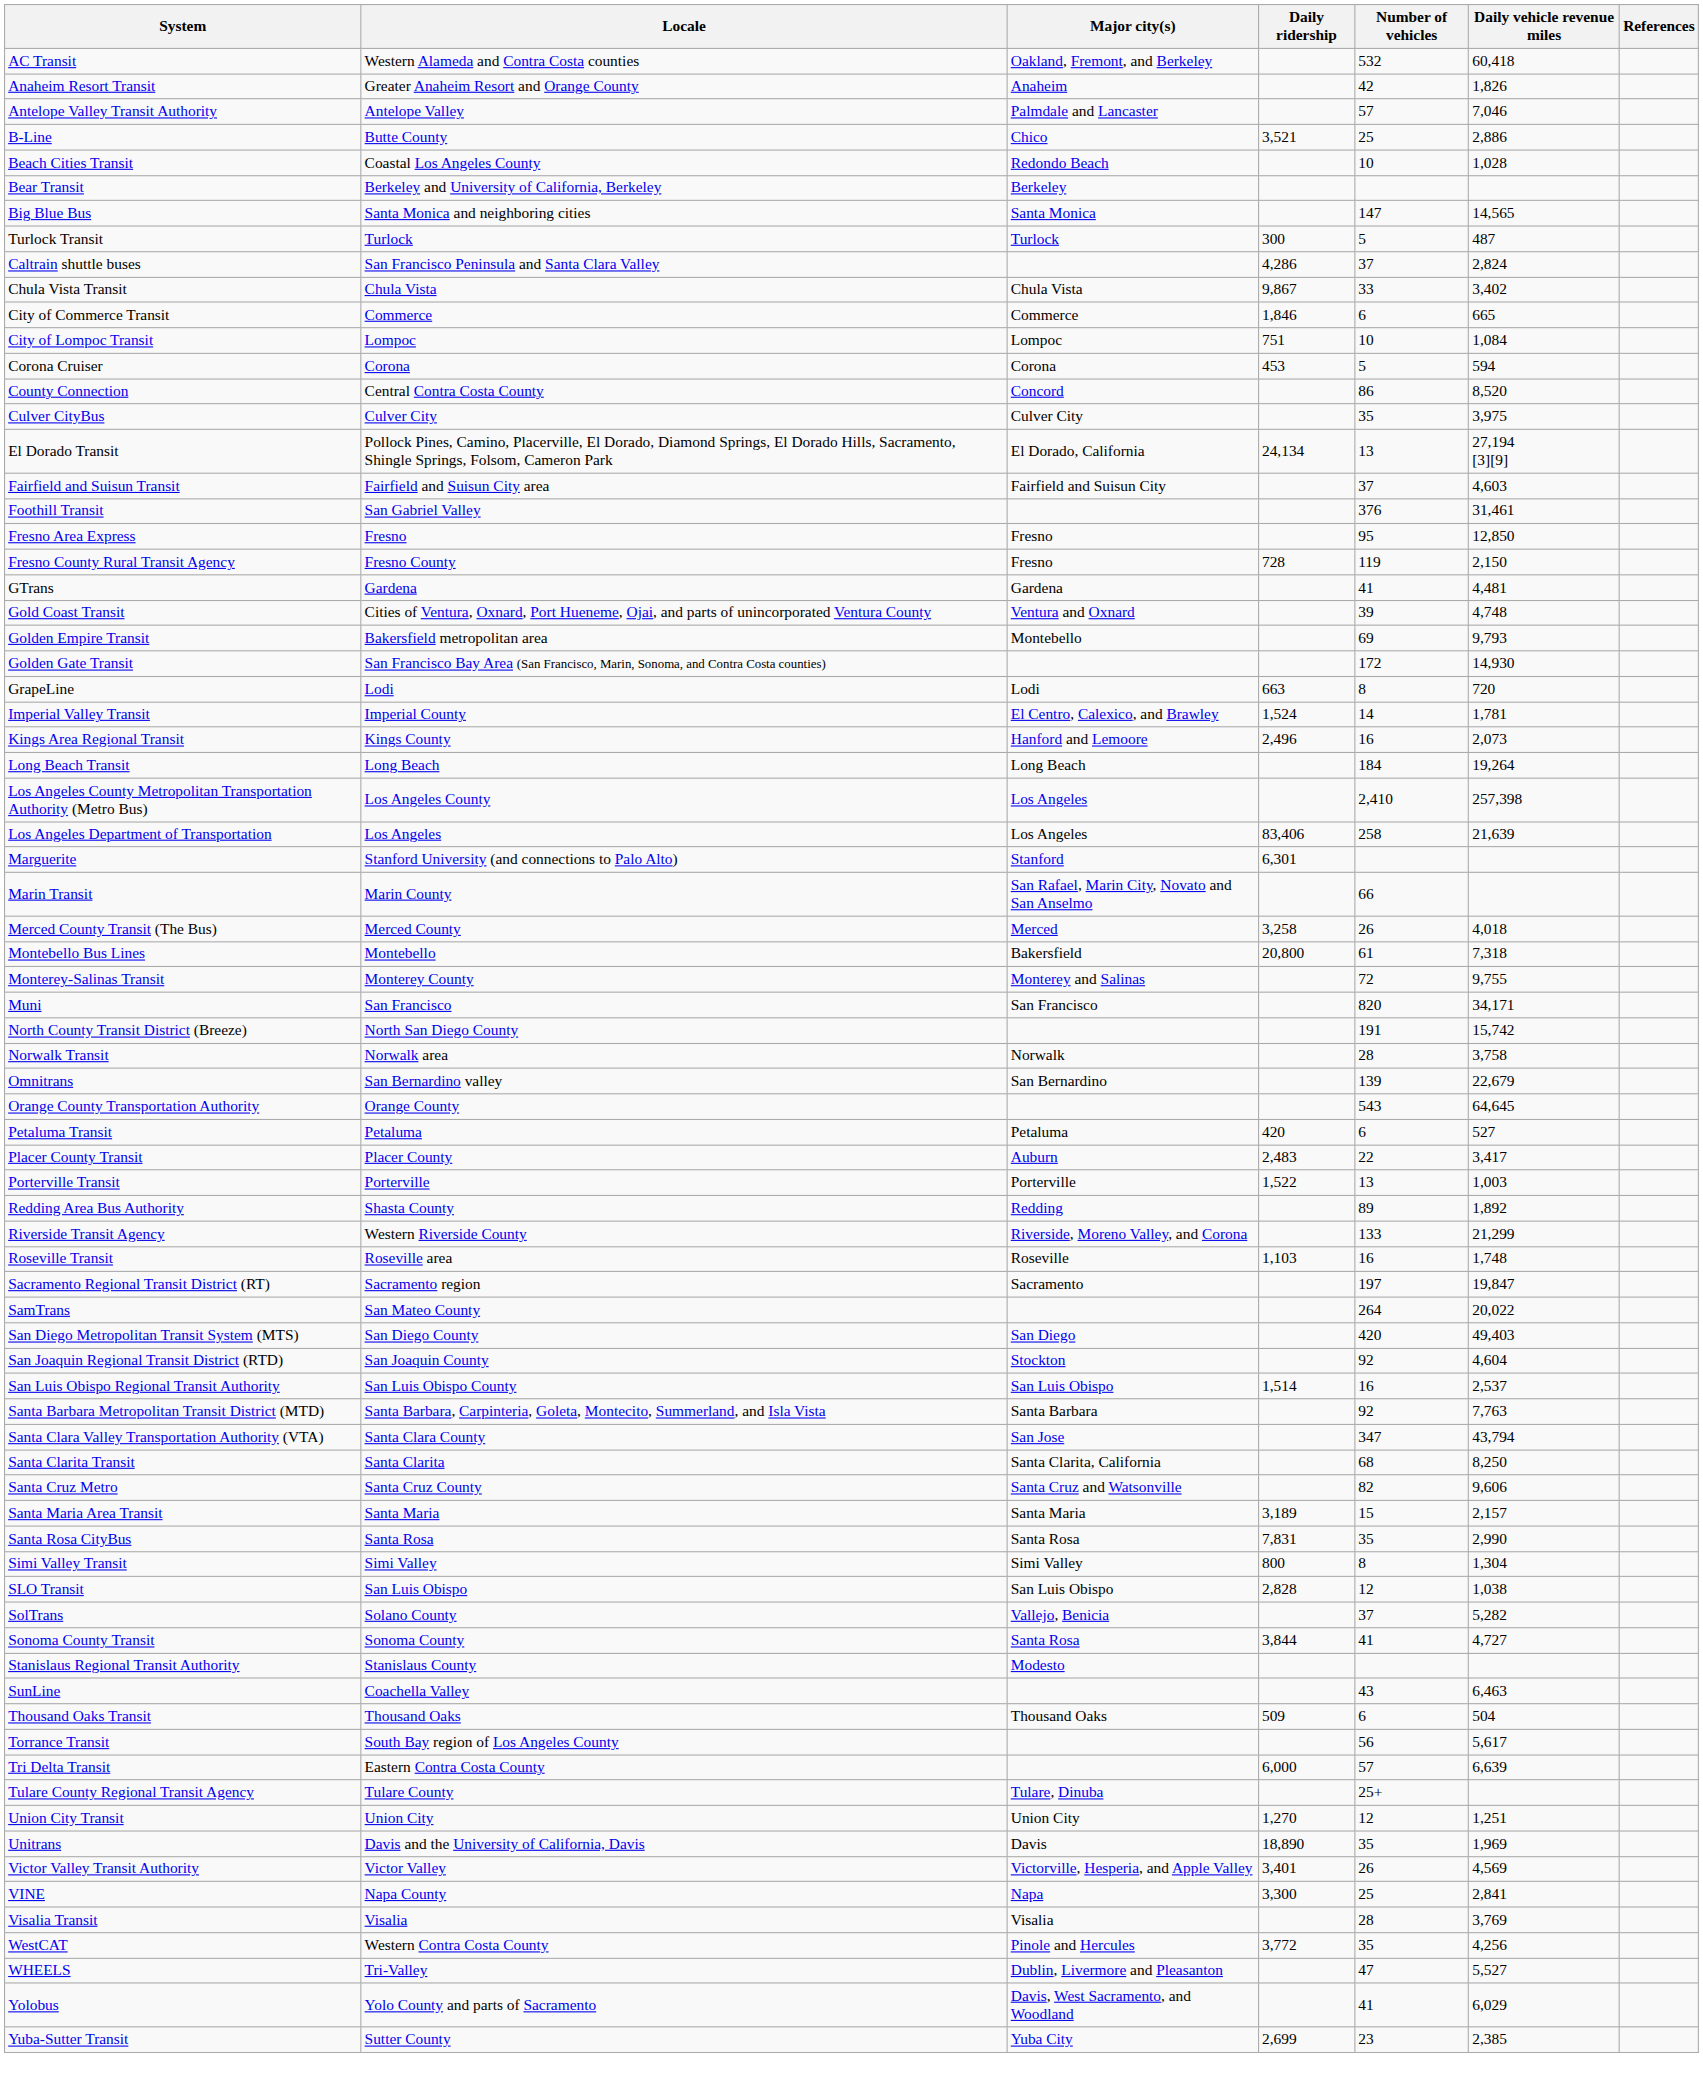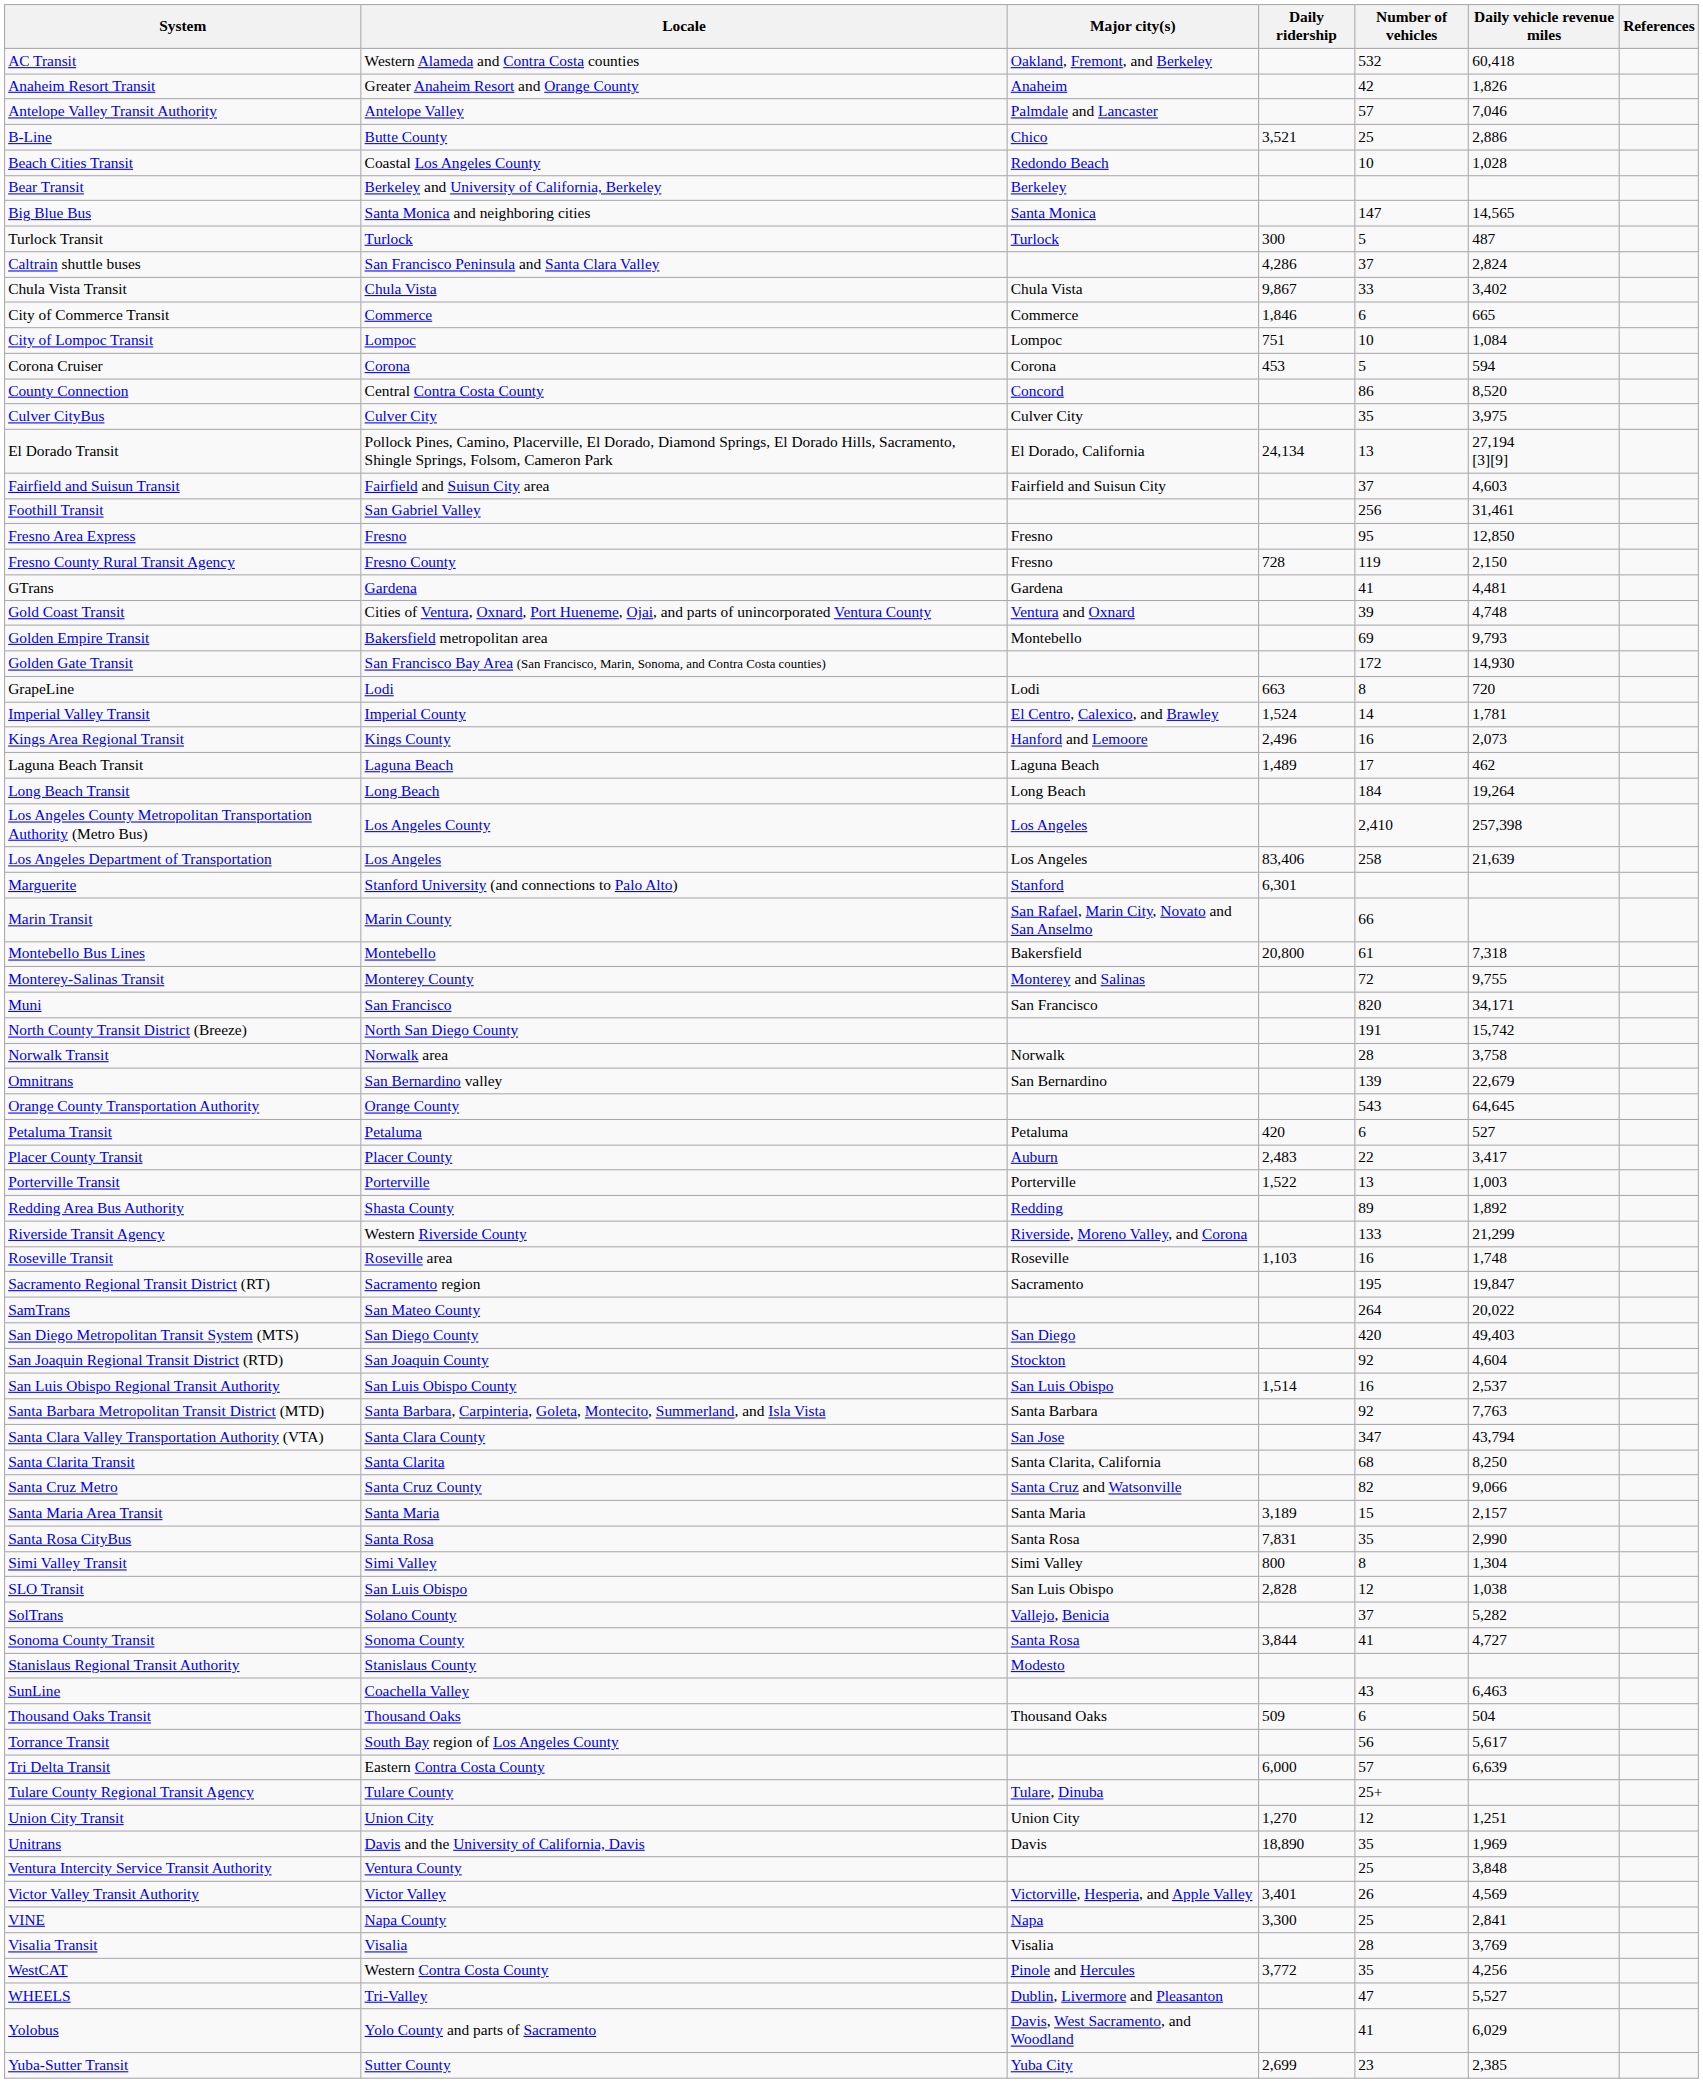Foothill Transit | Number of vehicles: 376 -> 256
+ row: Laguna Beach Transit | Laguna Beach | Laguna Beach | 1,489 | 17 | 462
- row: Merced County Transit (The Bus) | Merced County | Merced | 3,258 | 26 | 4,018
Sacramento Regional Transit District (RT) | Number of vehicles: 197 -> 195
Santa Cruz Metro | Daily vehicle revenue miles: 9,606 -> 9,066
+ row: Ventura Intercity Service Transit Authority | Ventura County | 25 | 3,848
